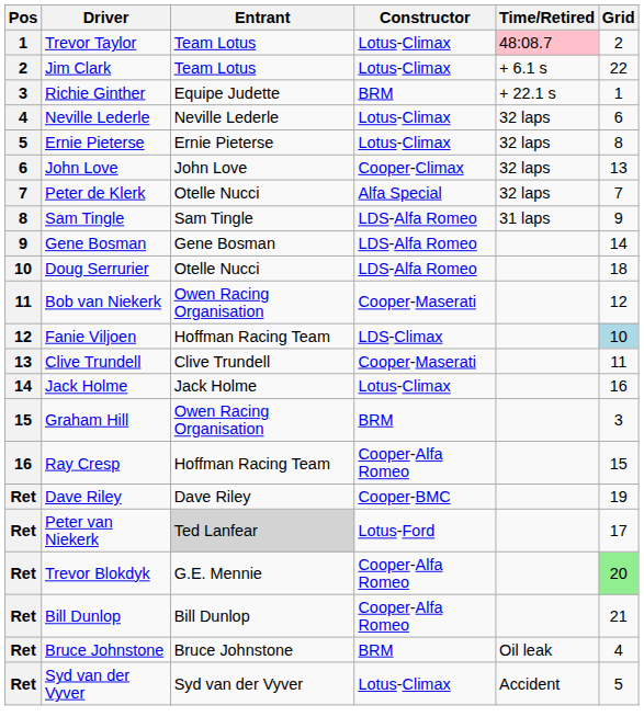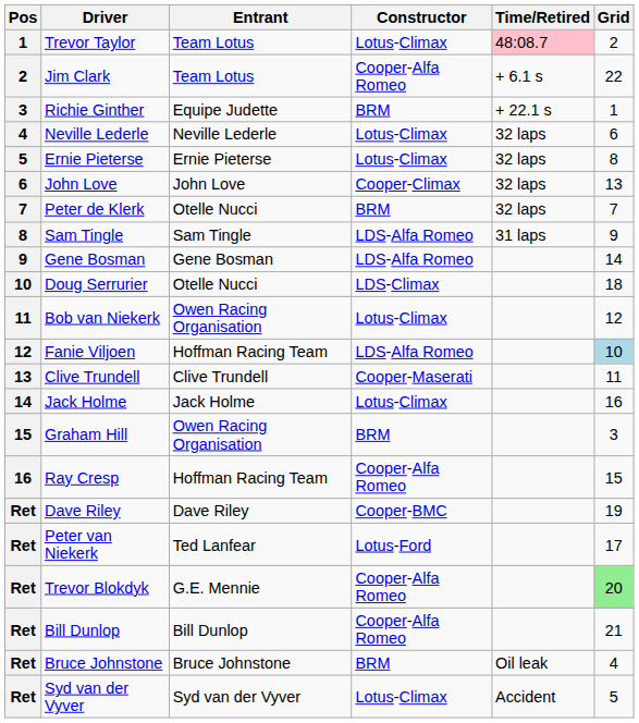Jim Clark | Constructor: Lotus-Climax -> Cooper-Alfa Romeo
Peter de Klerk | Constructor: Alfa Special -> BRM
Doug Serrurier | Constructor: LDS-Alfa Romeo -> LDS-Climax
Bob van Niekerk | Constructor: Cooper-Maserati -> Lotus-Climax
Fanie Viljoen | Constructor: LDS-Climax -> LDS-Alfa Romeo
Peter van Niekerk | Entrant: lightgrey background -> no background
